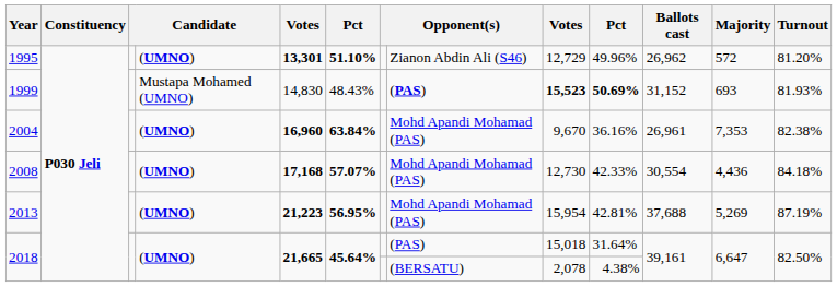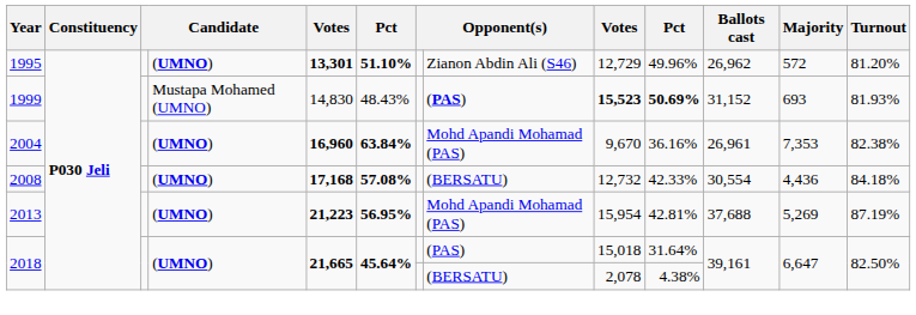2008 | column 6: 57.07% -> 57.08%
2008 | column 8: Mohd Apandi Mohamad (PAS) -> (BERSATU)
2008 | column 9: 12,730 -> 12,732
